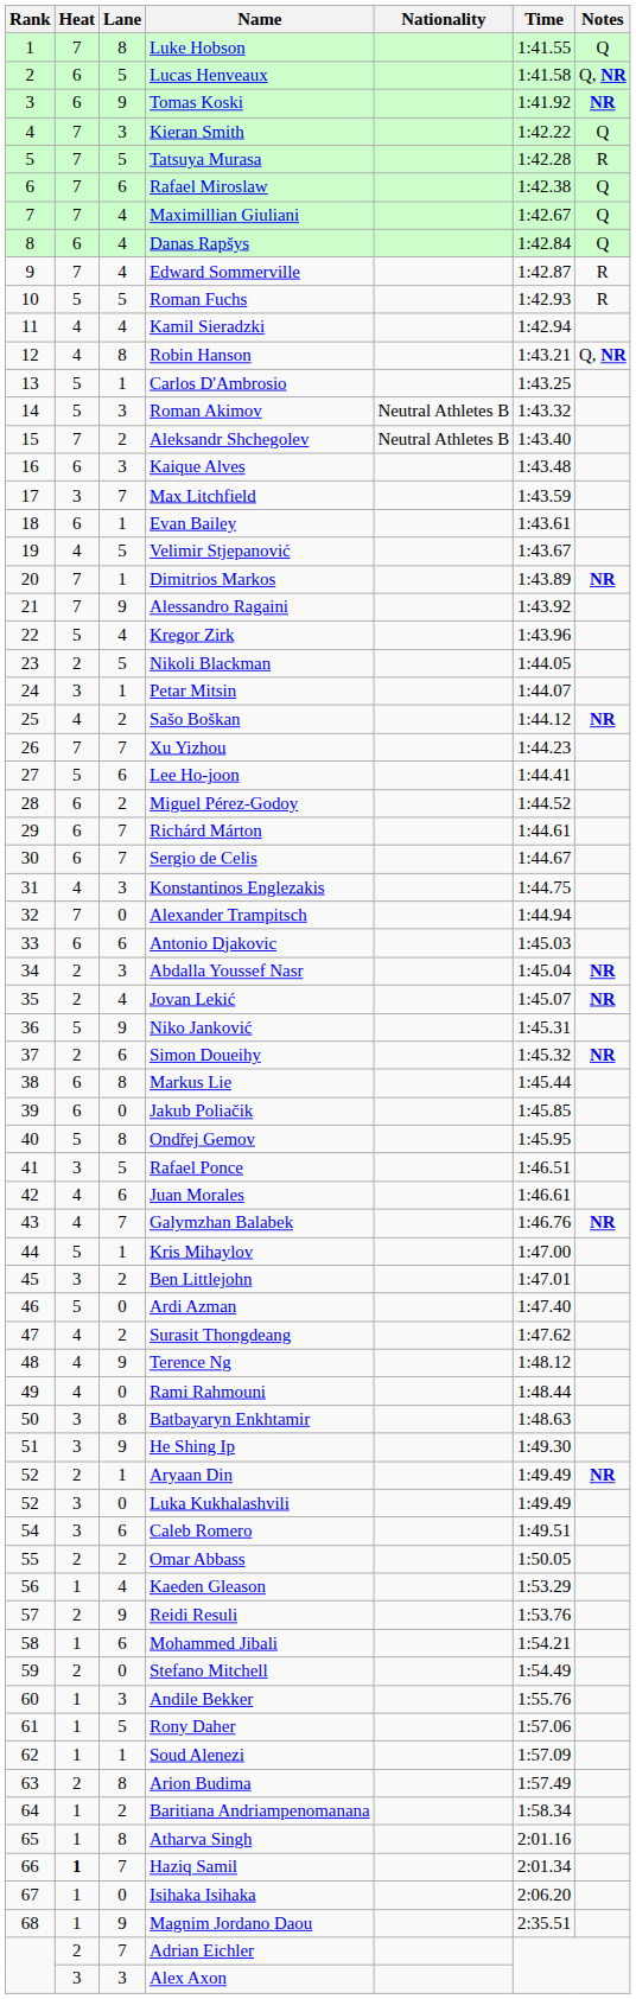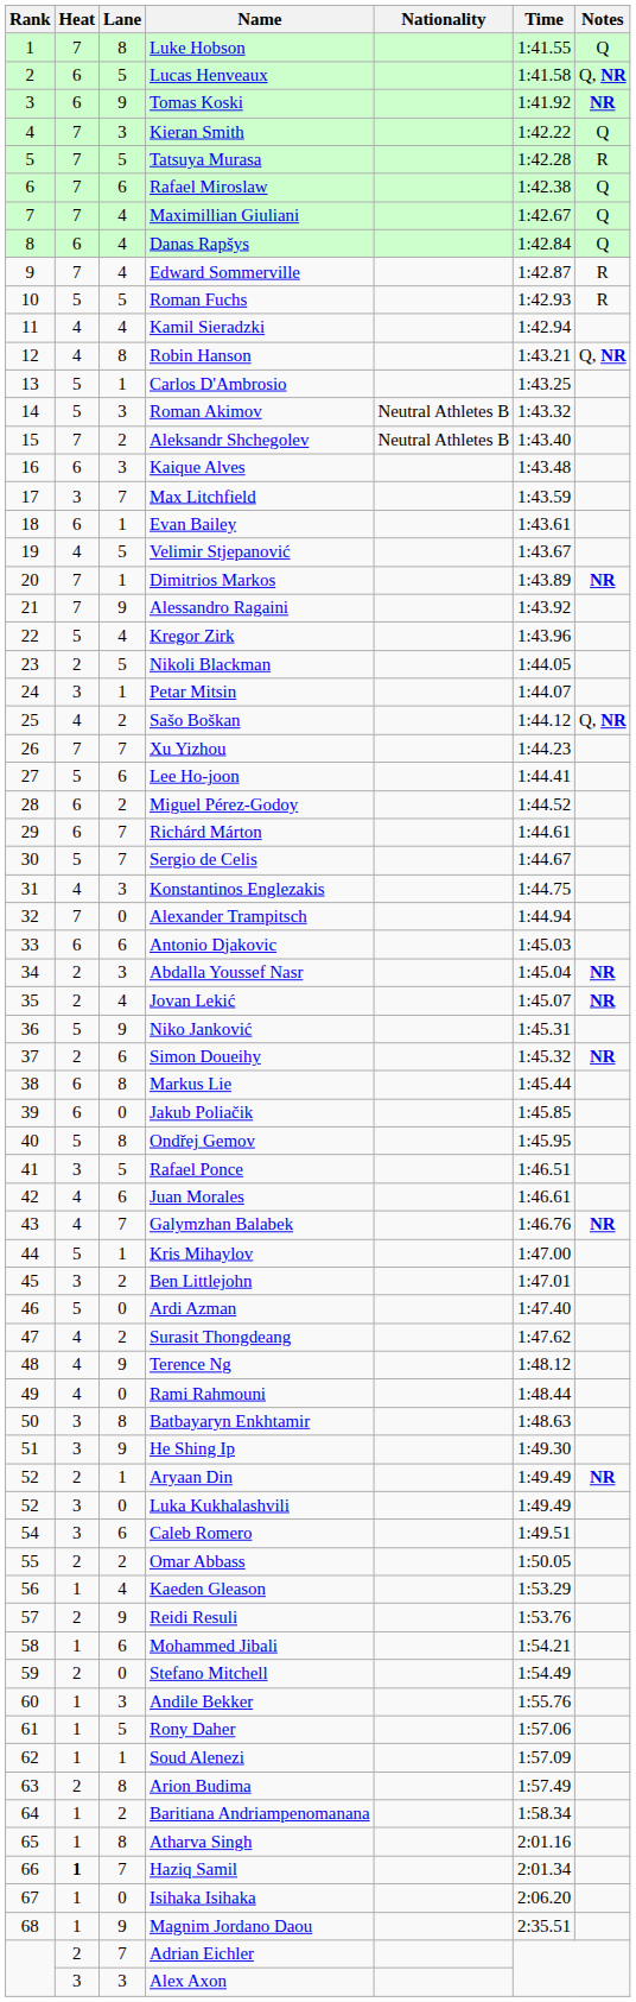Sašo Boškan | Notes: NR -> Q, NR
Sergio de Celis | Heat: 6 -> 5
